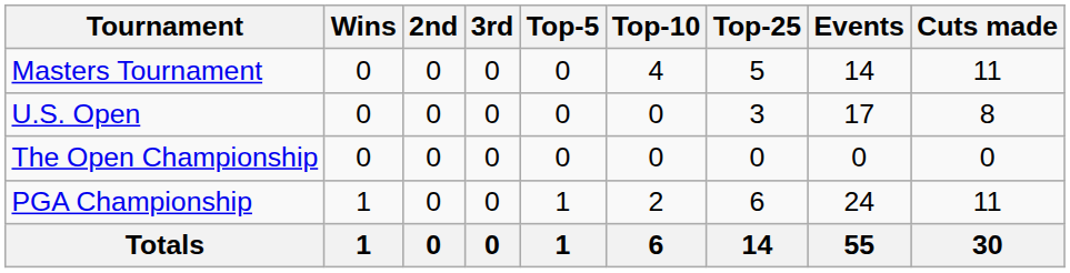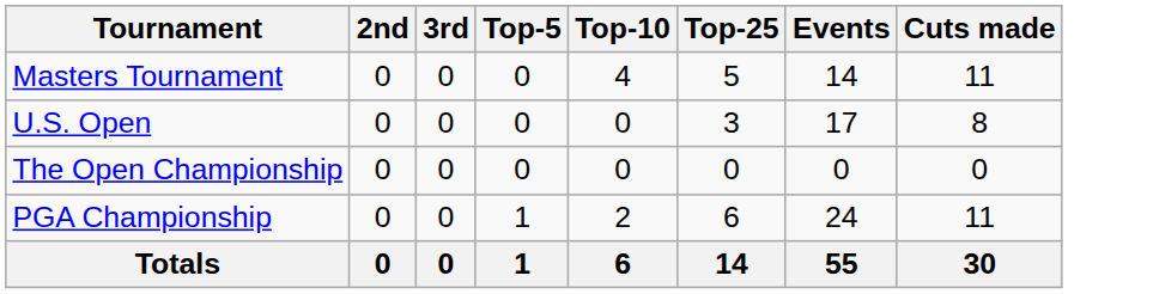- column: Wins | 0 | 0 | 0 | 1 | 1
